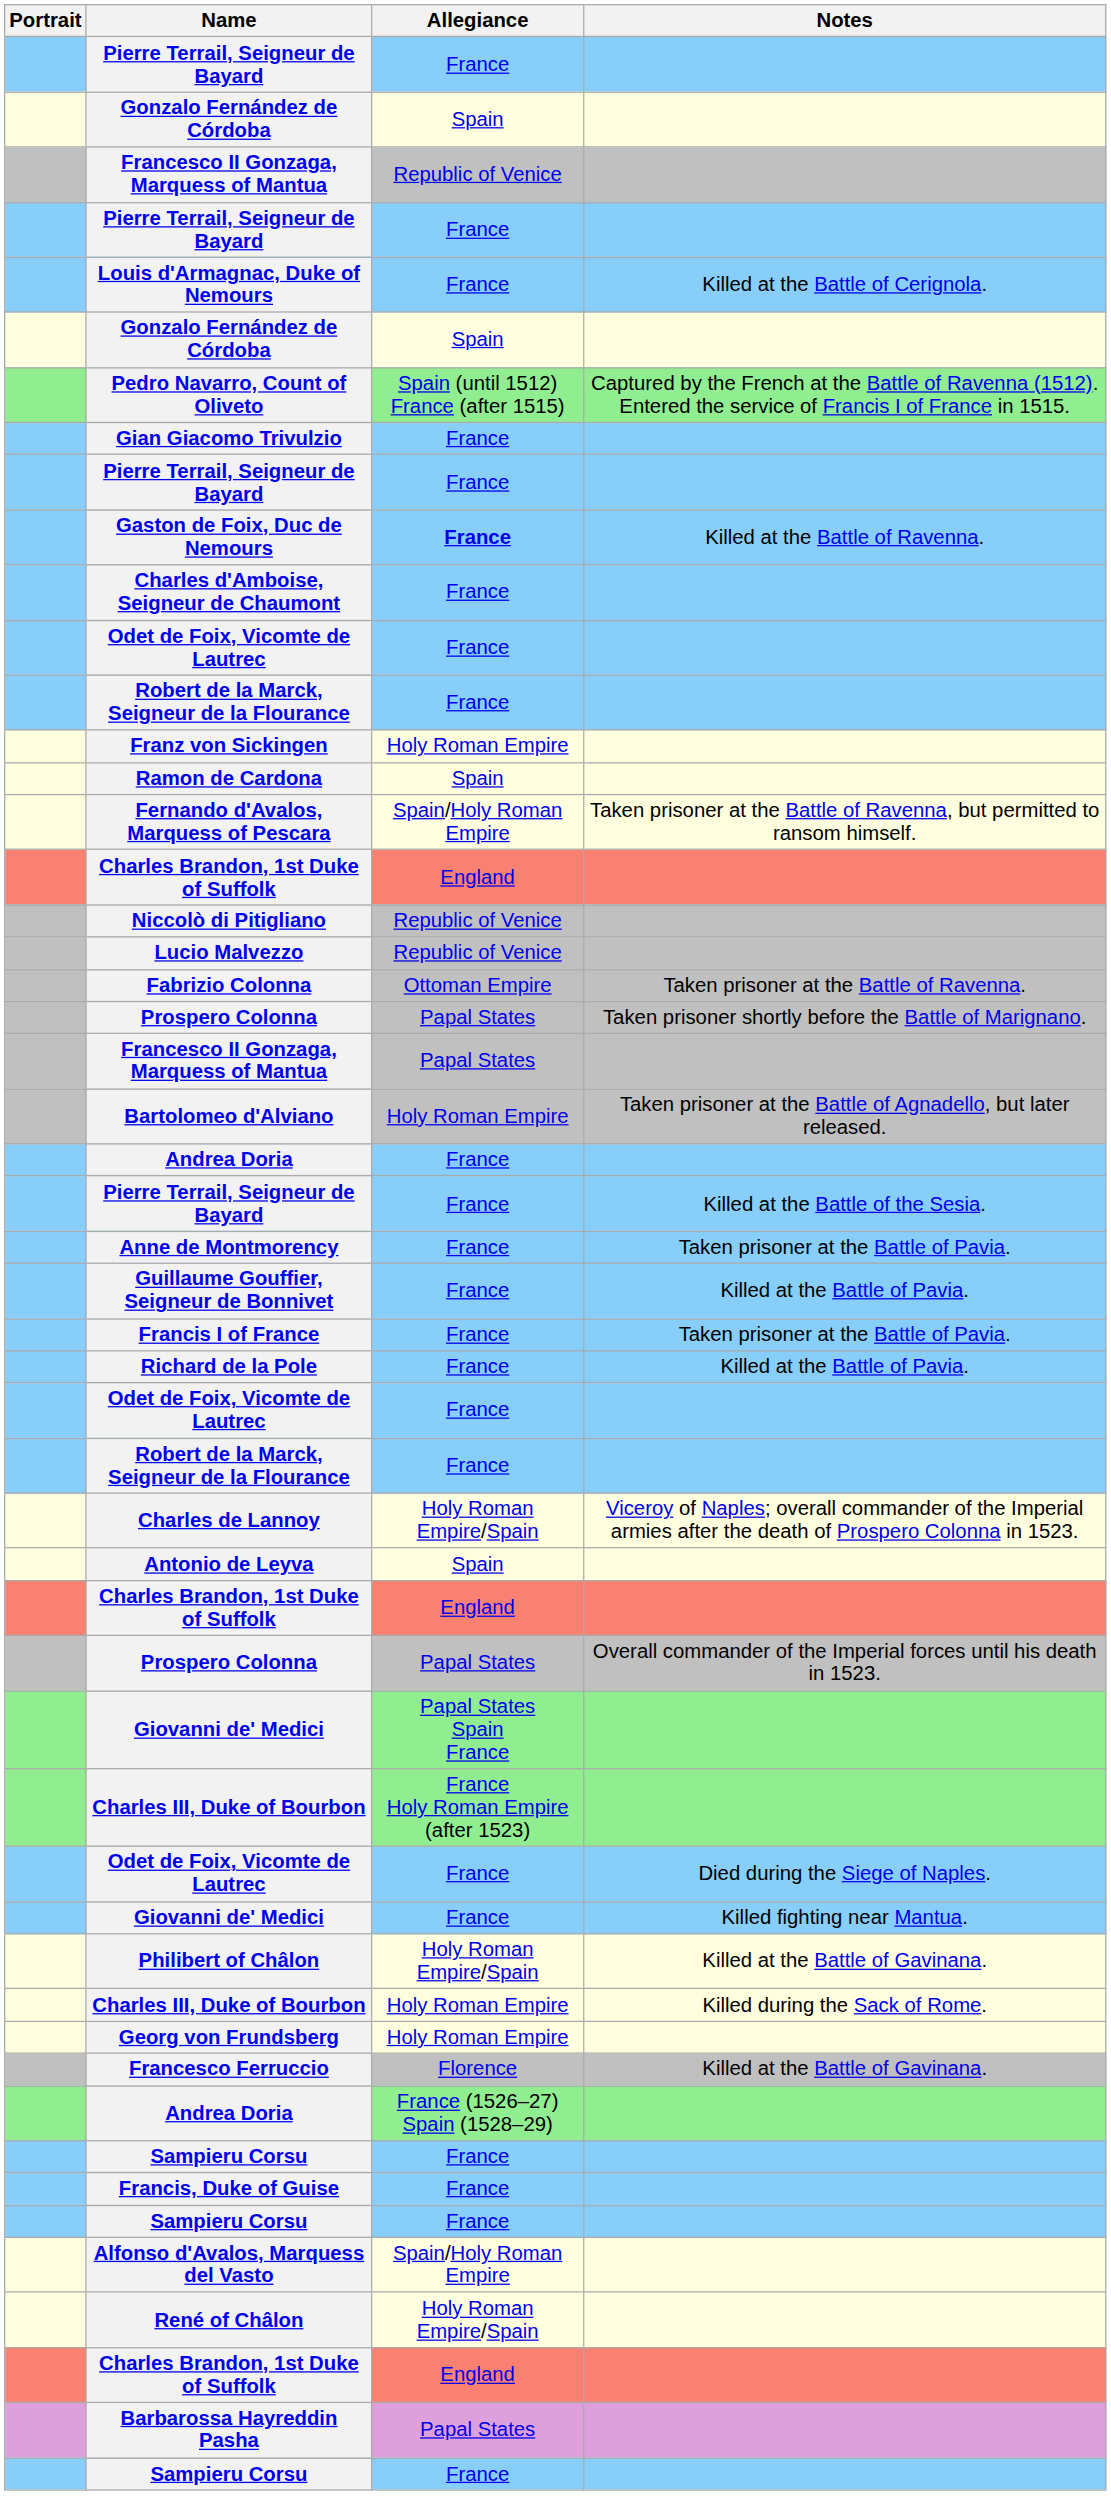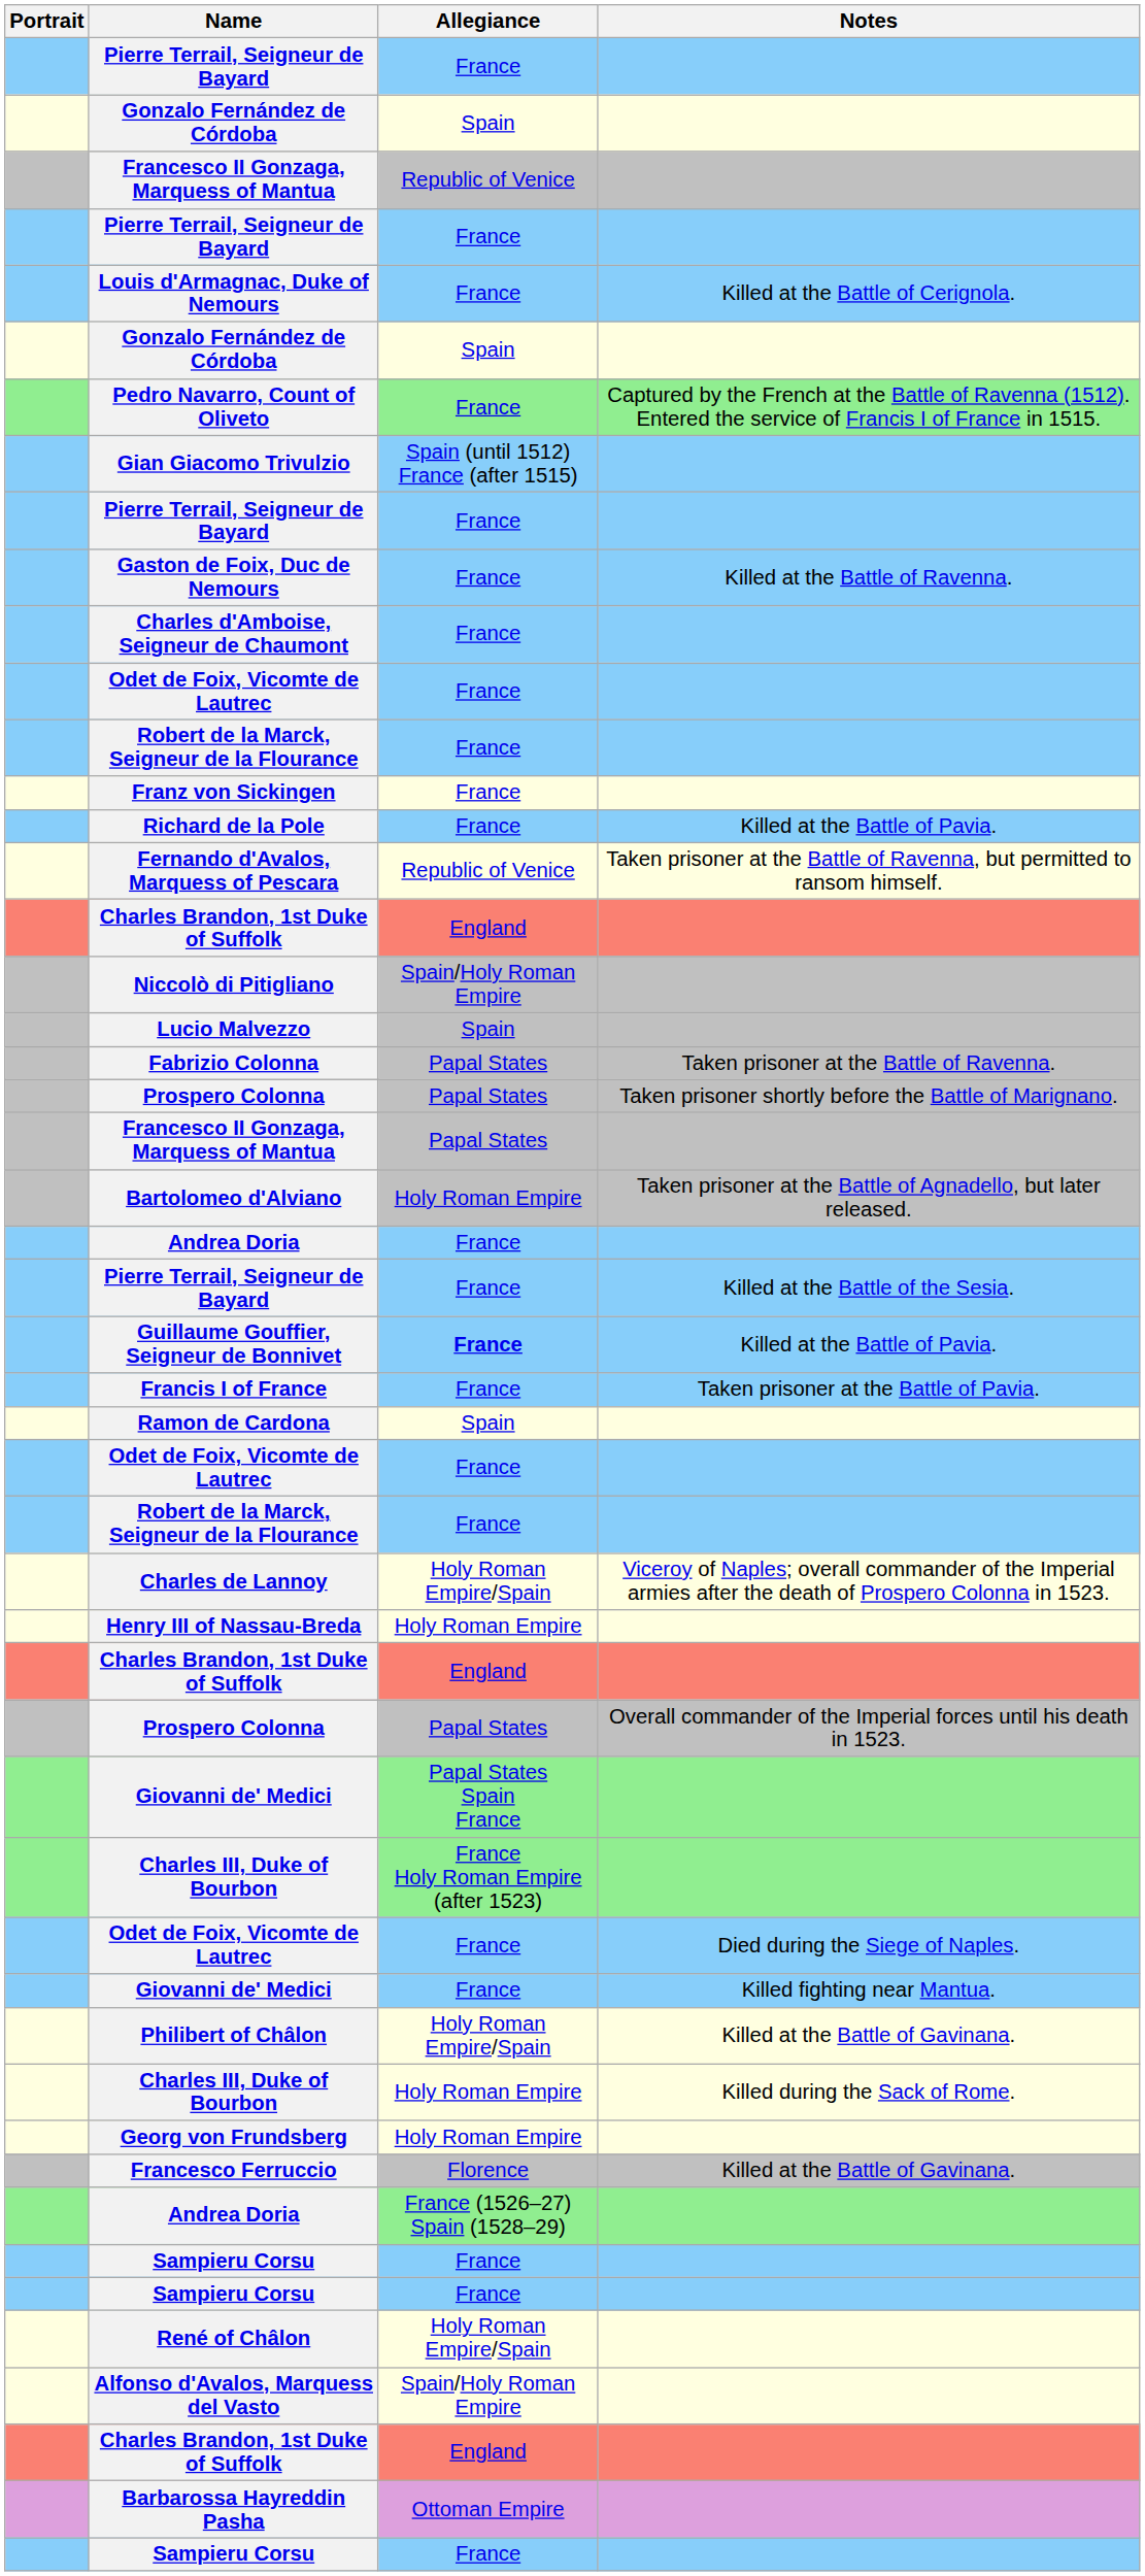Pedro Navarro, Count of Oliveto | Allegiance: Spain (until 1512) France (after 1515) -> France
Gian Giacomo Trivulzio | Allegiance: France -> Spain (until 1512) France (after 1515)
Gaston de Foix, Duc de Nemours | Allegiance: bold -> normal
Franz von Sickingen | Allegiance: Holy Roman Empire -> France
rows swapped: Ramon de Cardona <-> Richard de la Pole
Fernando d'Avalos, Marquess of Pescara | Allegiance: Spain/Holy Roman Empire -> Republic of Venice
Niccolò di Pitigliano | Allegiance: Republic of Venice -> Spain/Holy Roman Empire
Lucio Malvezzo | Allegiance: Republic of Venice -> Spain
Fabrizio Colonna | Allegiance: Ottoman Empire -> Papal States
- row: Anne de Montmorency | France | Taken prisoner at the Battle of Pavia.
Guillaume Gouffier, Seigneur de Bonnivet | Allegiance: normal -> bold
- row: Antonio de Leyva | Spain
+ row: Henry III of Nassau-Breda | Holy Roman Empire
- row: Francis, Duke of Guise | France
rows swapped: René of Châlon <-> Alfonso d'Avalos, Marquess del Vasto
Barbarossa Hayreddin Pasha | Allegiance: Papal States -> Ottoman Empire
